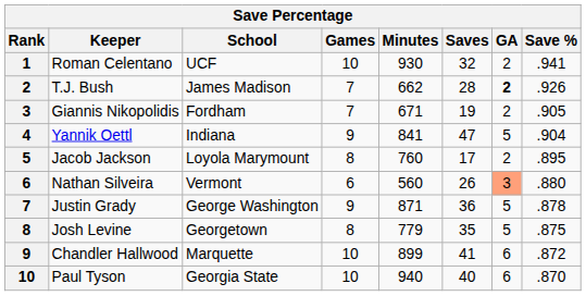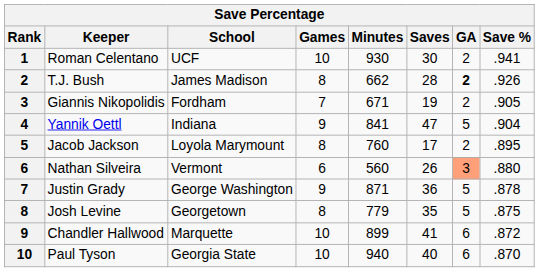Roman Celentano | Saves: 32 -> 30
T.J. Bush | Games: 7 -> 8
